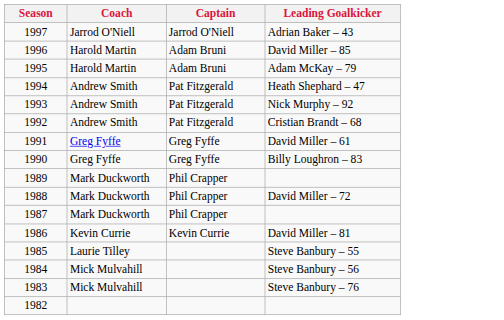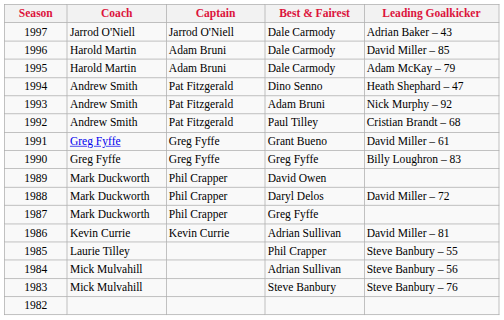+ column: Best & Fairest | Dale Carmody | Dale Carmody | Dale Carmody | Dino Senno | Adam Bruni | Paul Tilley | Grant Bueno | Greg Fyffe | David Owen | Daryl Delos | Greg Fyffe | Adrian Sullivan | Phil Crapper | Adrian Sullivan | Steve Banbury
